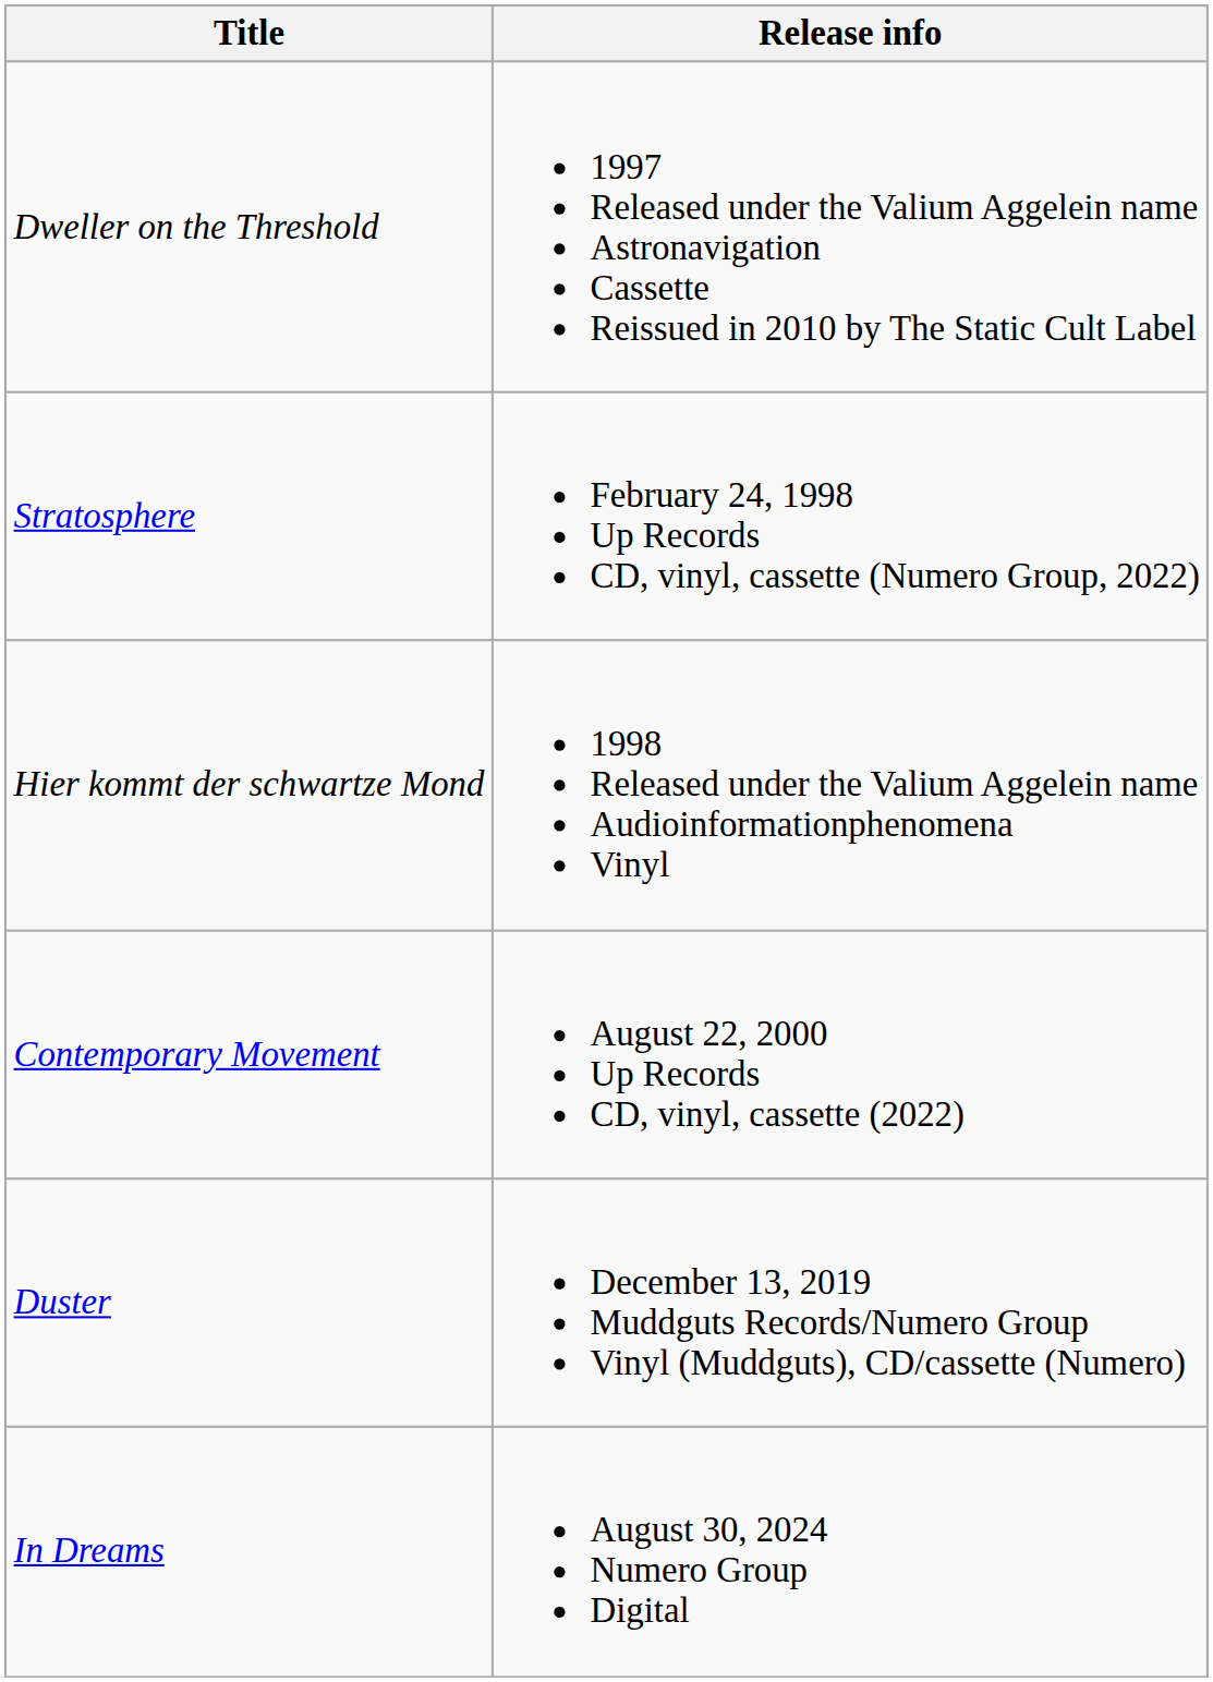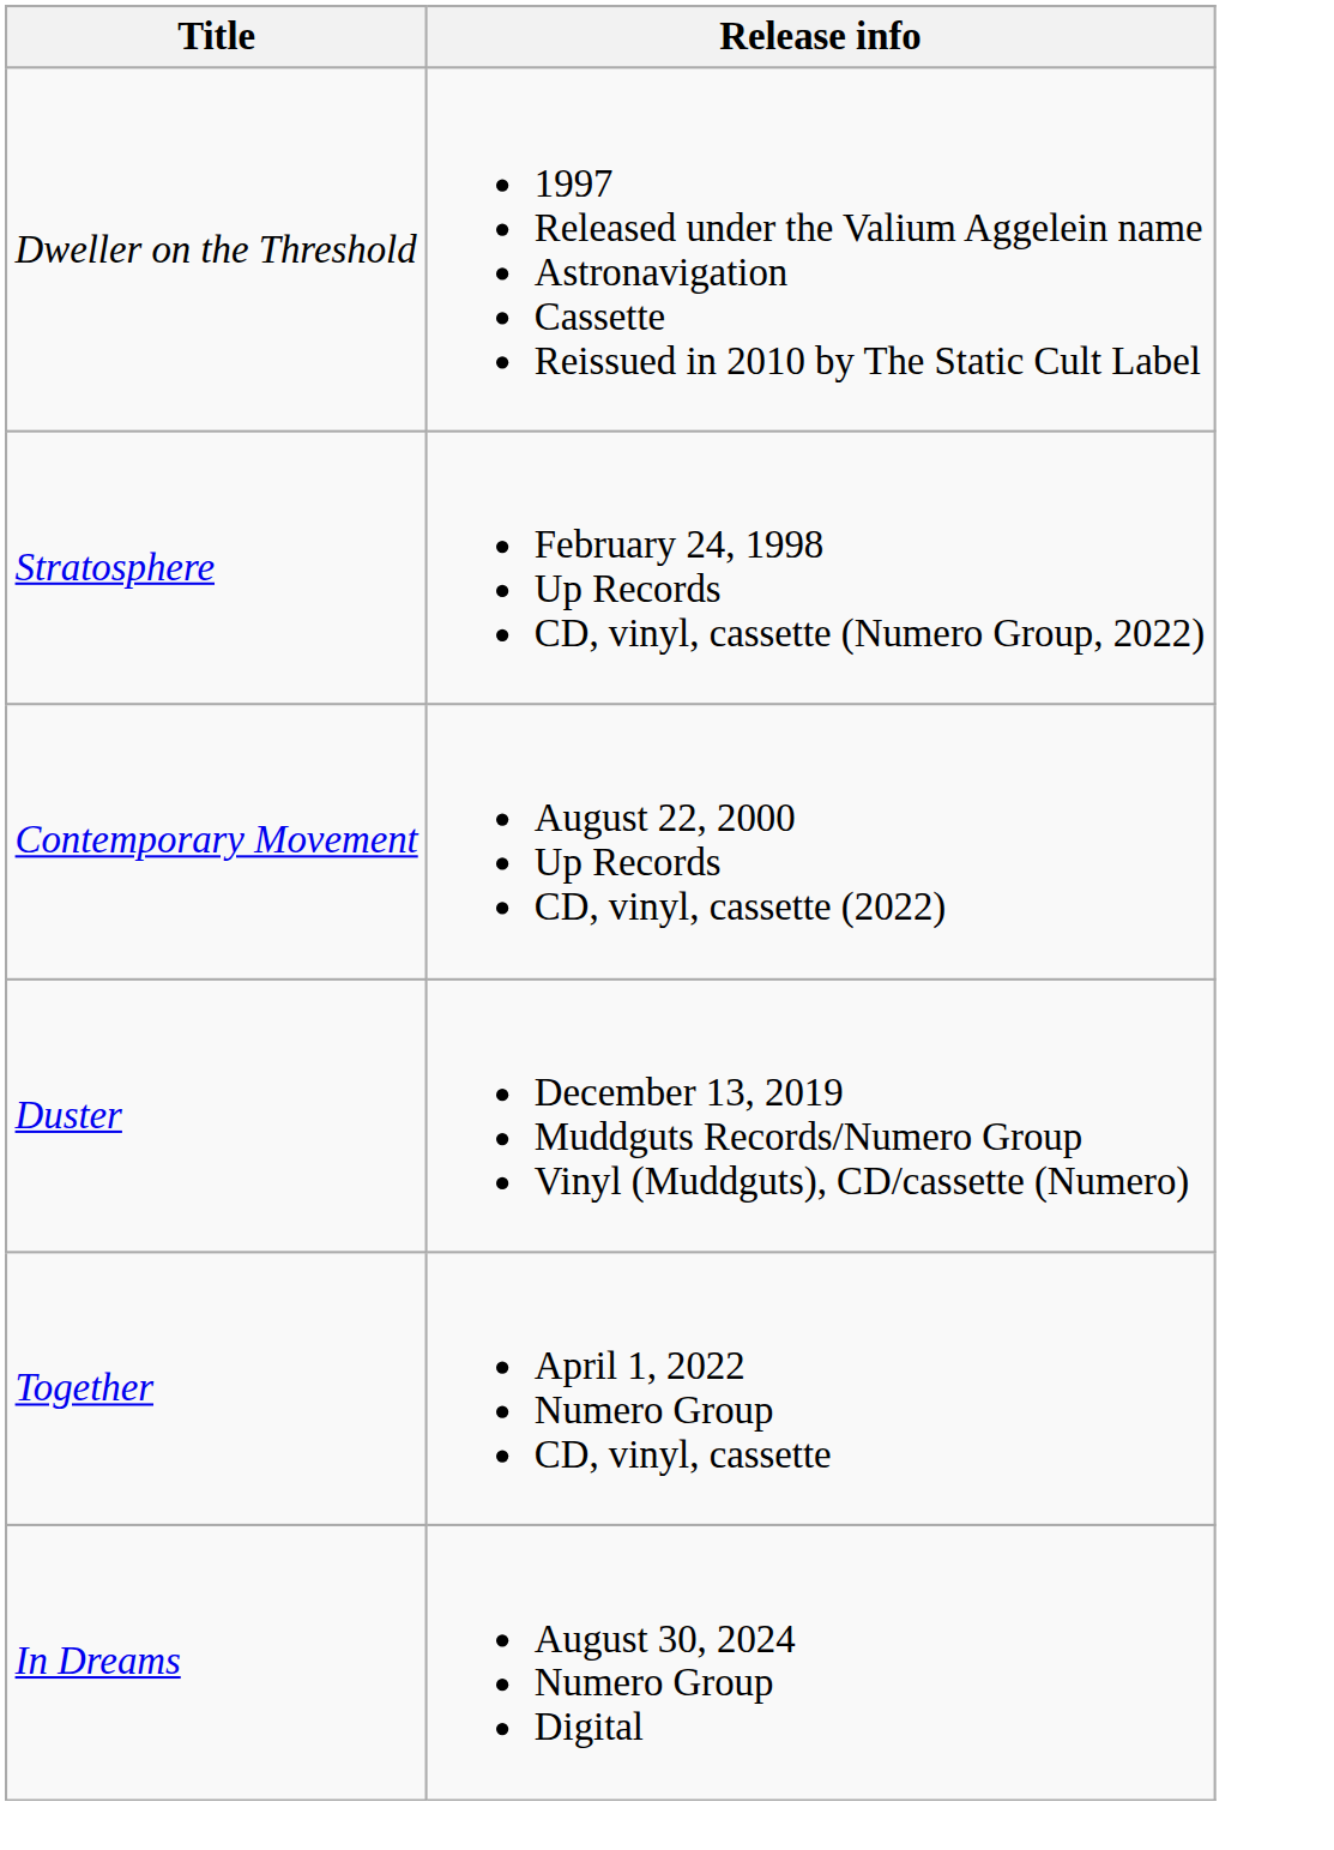- row: Hier kommt der schwartze Mond | 1998 Released under the Valium Aggelein name Audioinformationphenomena Vinyl
+ row: Together | April 1, 2022 Numero Group CD, vinyl, cassette
